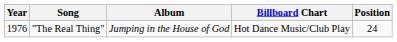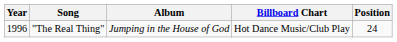"The Real Thing" | Year: 1976 -> 1996
